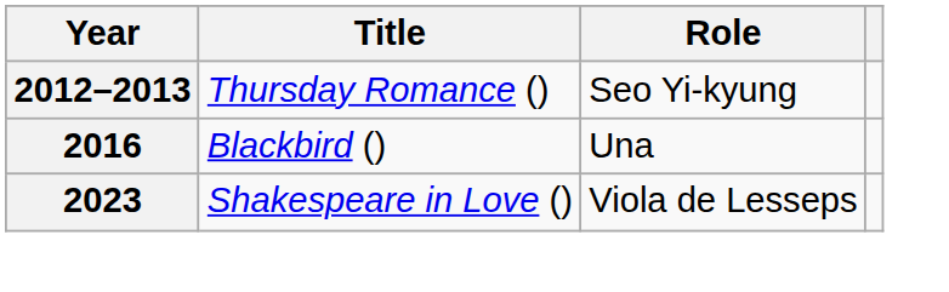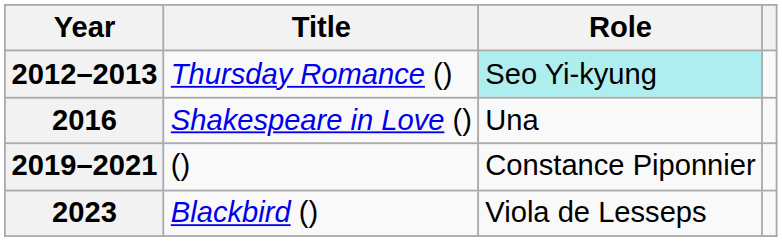2012–2013 | Role: no background -> paleturquoise background
2016 | Title: Blackbird () -> Shakespeare in Love ()
+ row: 2019–2021 | () | Constance Piponnier
2023 | Title: Shakespeare in Love () -> Blackbird ()
